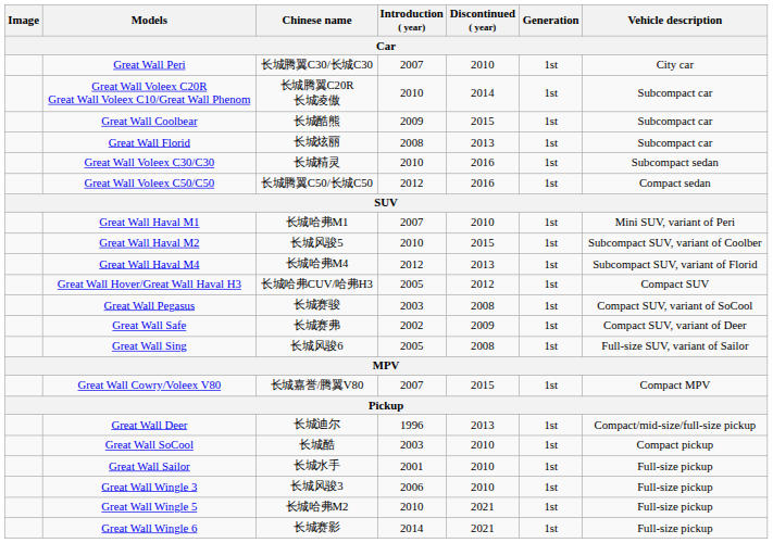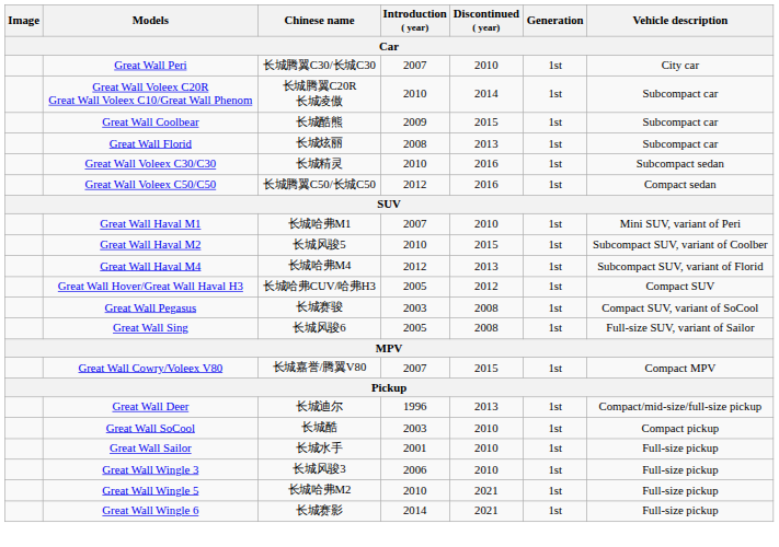- row: Great Wall Safe | 长城赛弗 | 2002 | 2009 | 1st | Compact SUV, variant of Deer
